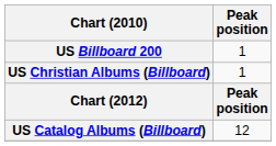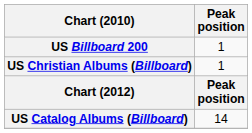US Catalog Albums (Billboard) | Peak position: 12 -> 14
